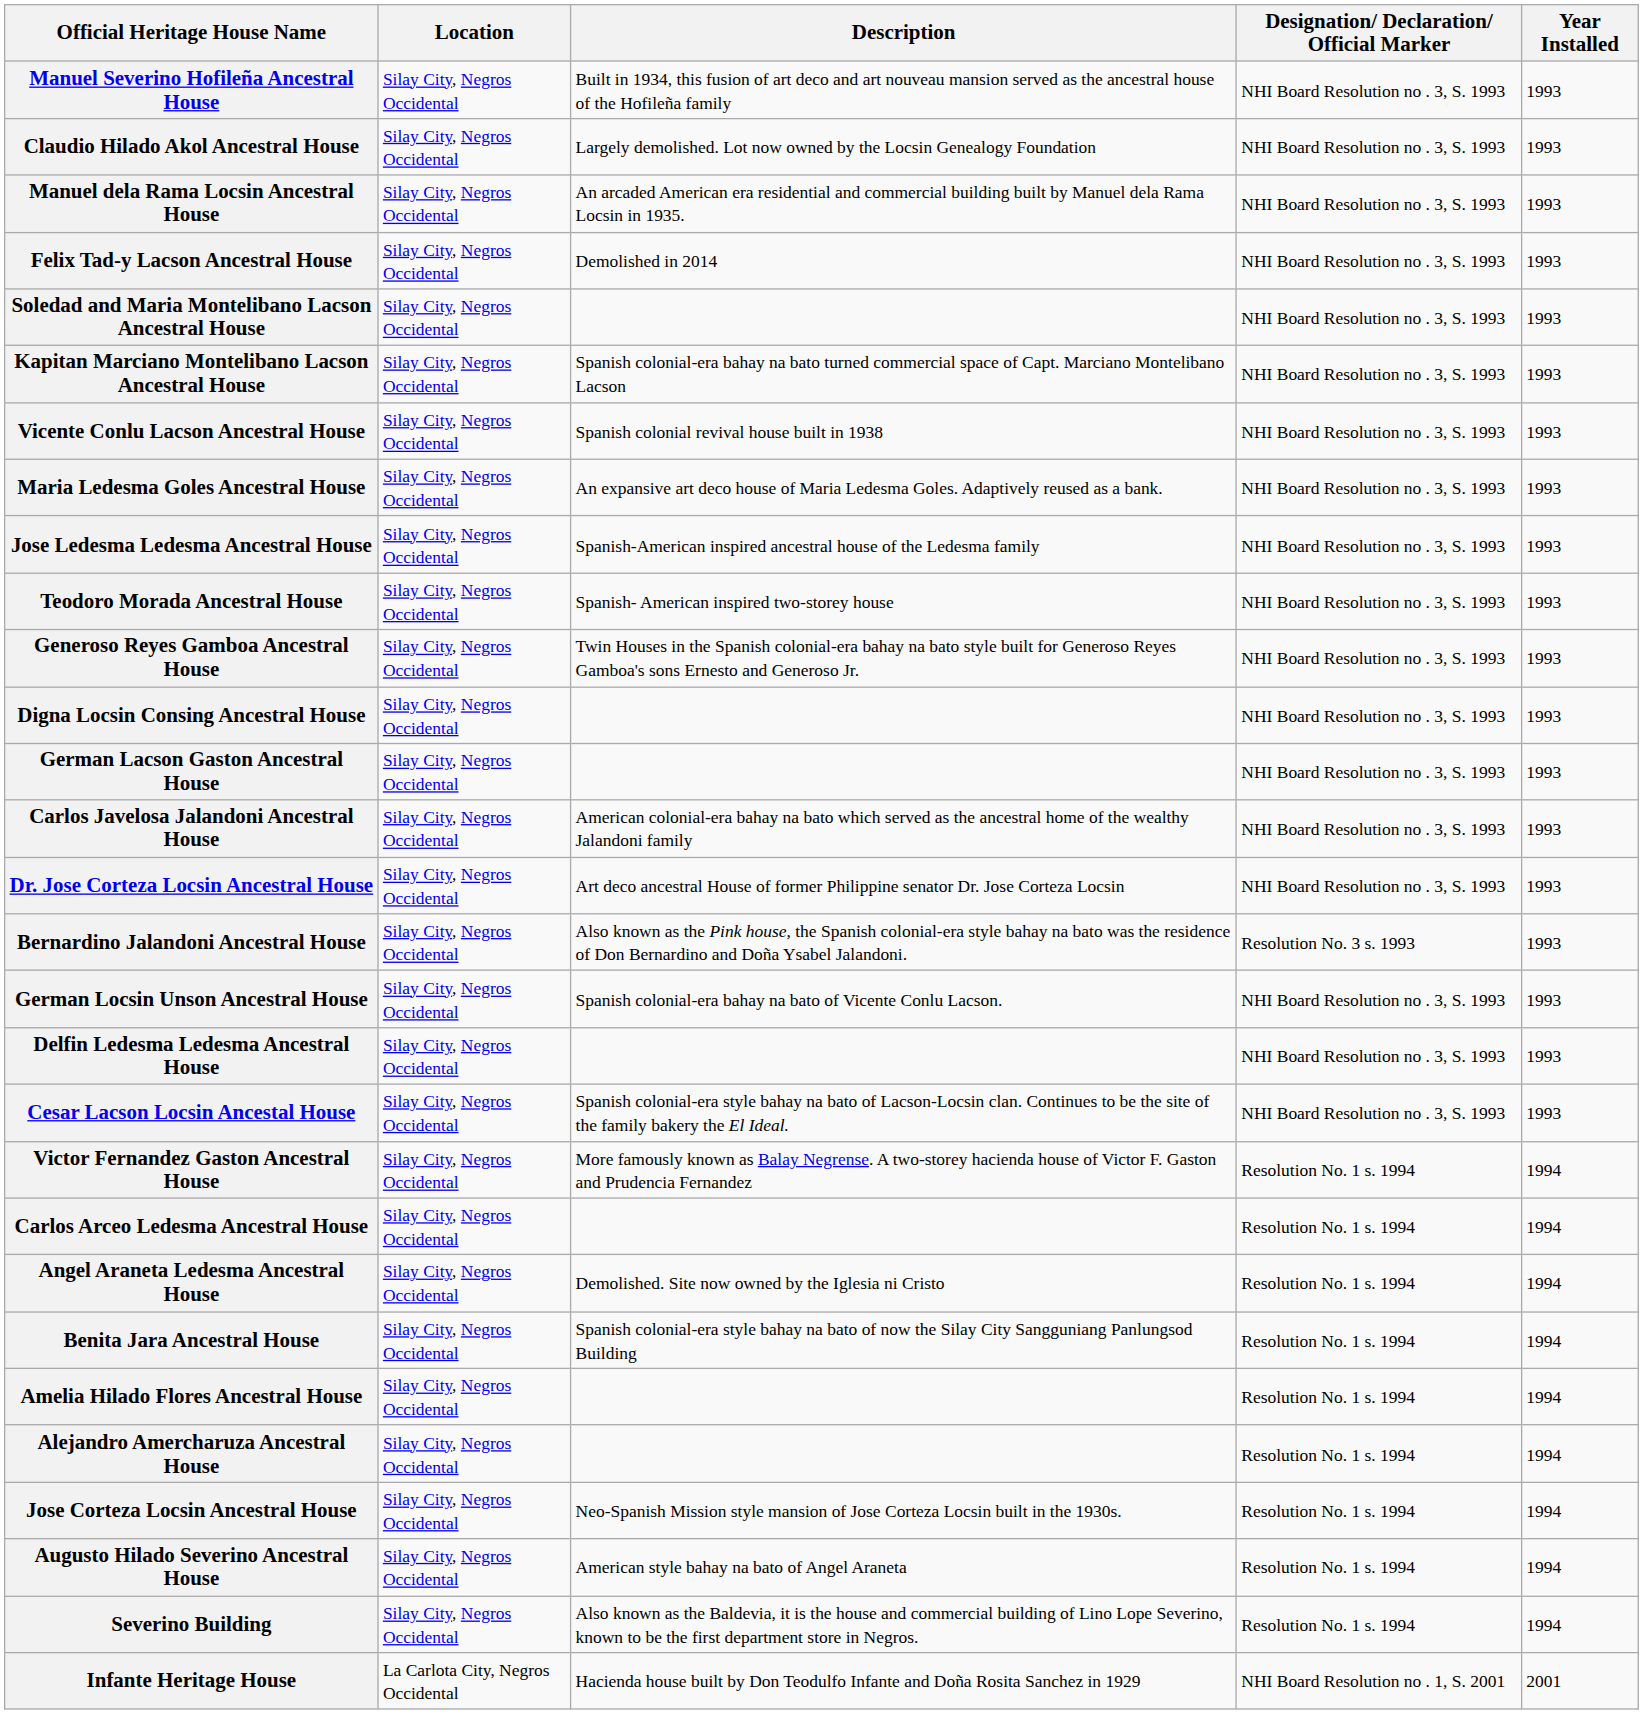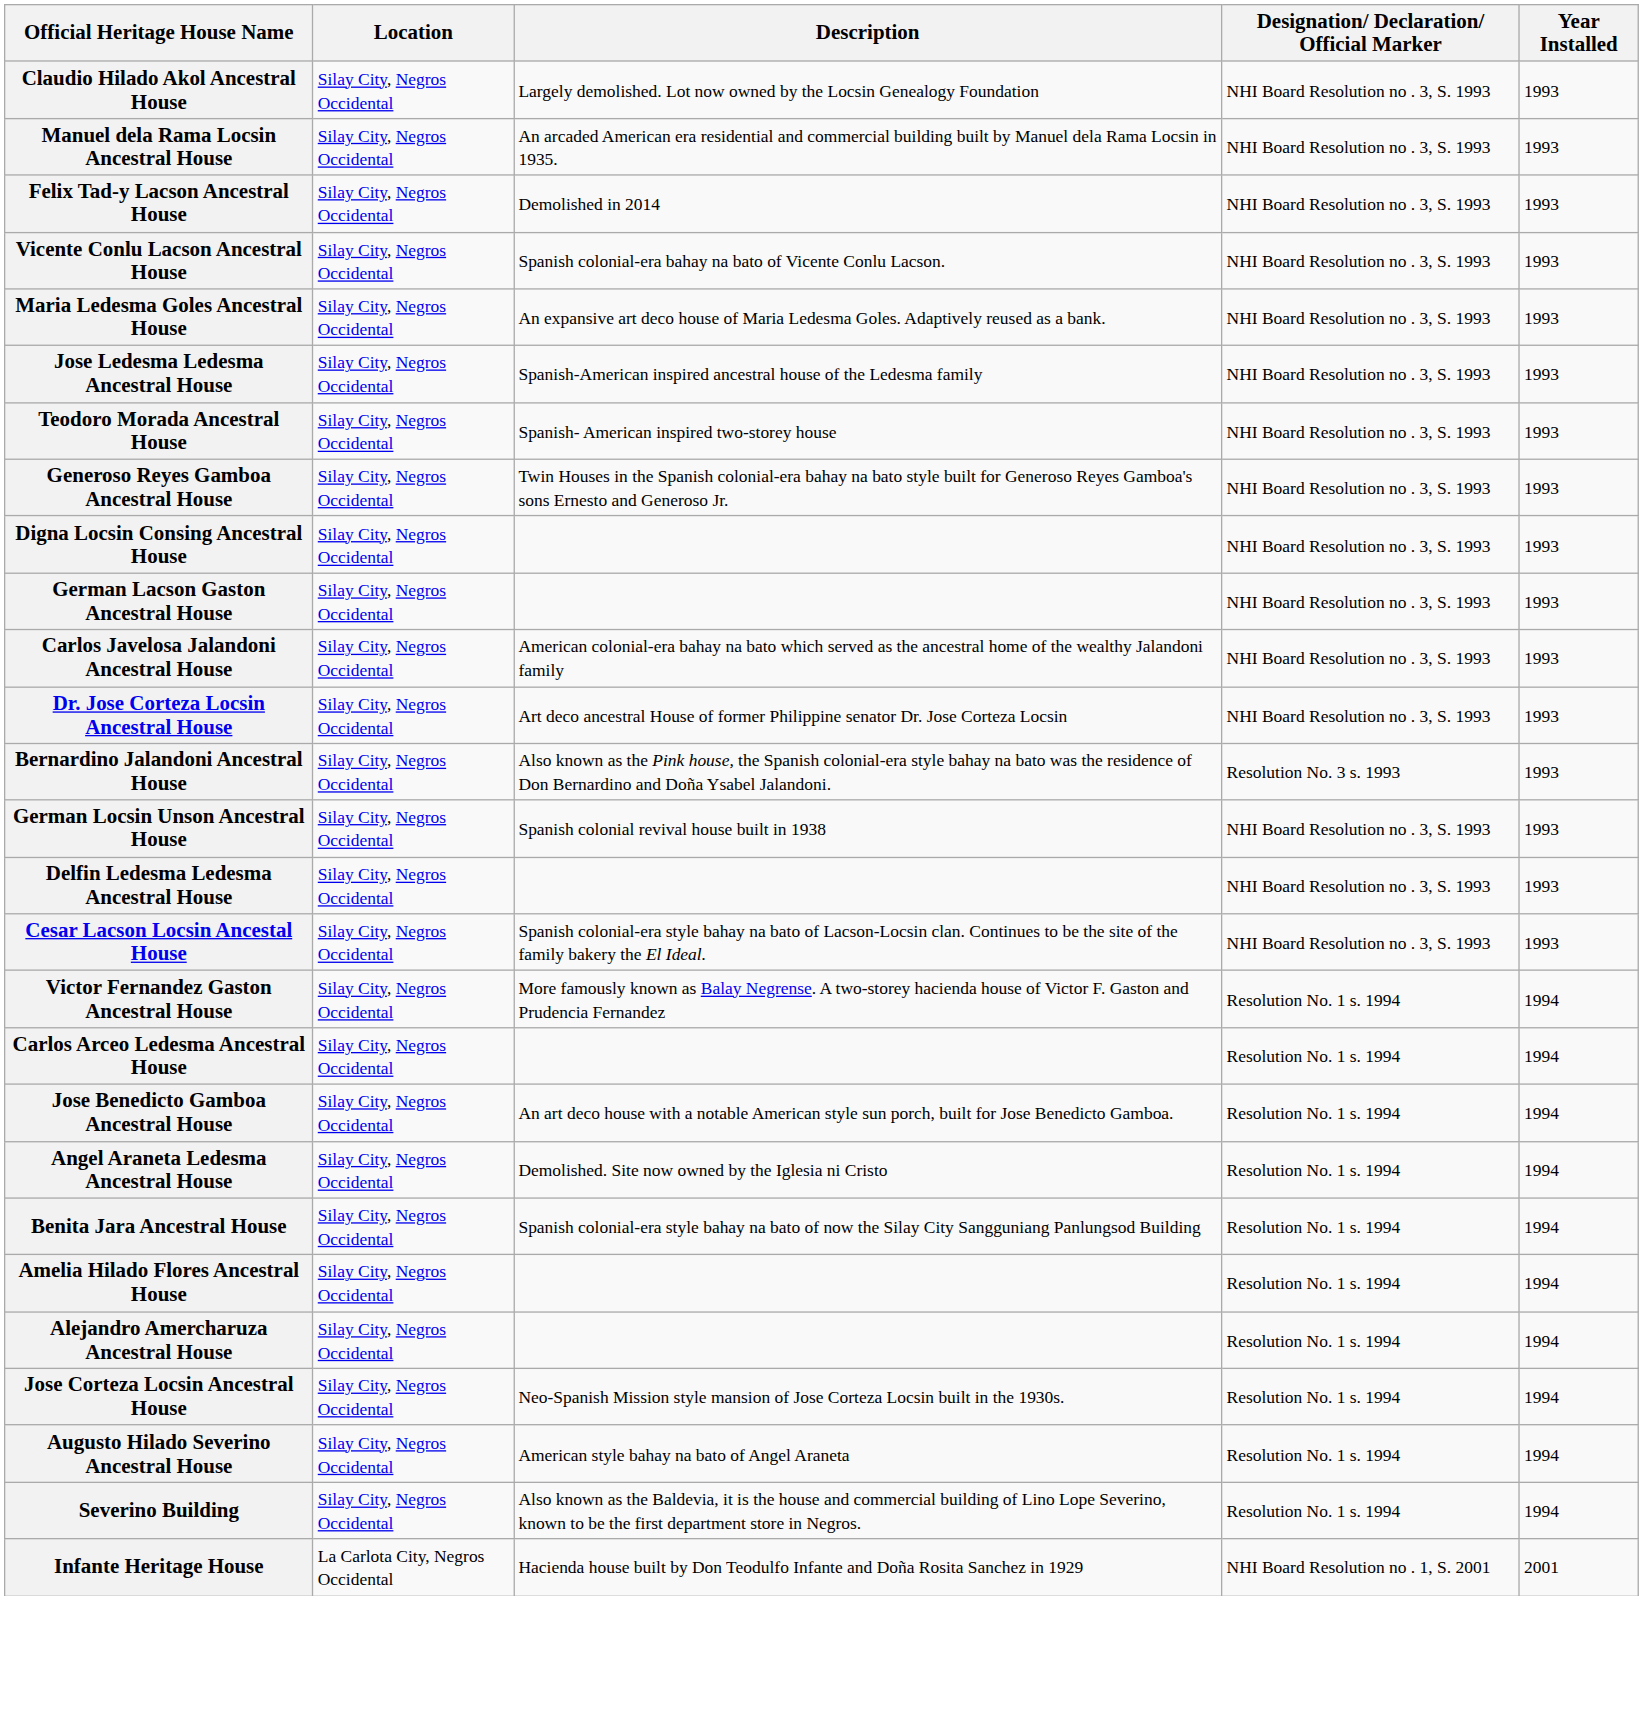- row: Manuel Severino Hofileña Ancestral House | Silay City, Negros Occidental | Built in 1934, this fusion of art deco and art nouveau mansion served as the ancestral house of the Hofileña family | NHI Board Resolution no . 3, S. 1993 | 1993
- row: Soledad and Maria Montelibano Lacson Ancestral House | Silay City, Negros Occidental | NHI Board Resolution no . 3, S. 1993 | 1993
- row: Kapitan Marciano Montelibano Lacson Ancestral House | Silay City, Negros Occidental | Spanish colonial-era bahay na bato turned commercial space of Capt. Marciano Montelibano Lacson | NHI Board Resolution no . 3, S. 1993 | 1993
Vicente Conlu Lacson Ancestral House | Description: Spanish colonial revival house built in 1938 -> Spanish colonial-era bahay na bato of Vicente Conlu Lacson.
German Locsin Unson Ancestral House | Description: Spanish colonial-era bahay na bato of Vicente Conlu Lacson. -> Spanish colonial revival house built in 1938
+ row: Jose Benedicto Gamboa Ancestral House | Silay City, Negros Occidental | An art deco house with a notable American style sun porch, built for Jose Benedicto Gamboa. | Resolution No. 1 s. 1994 | 1994
